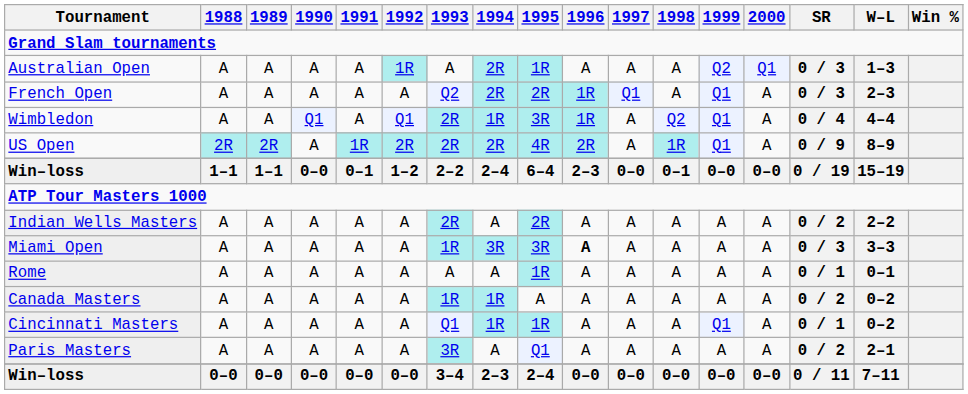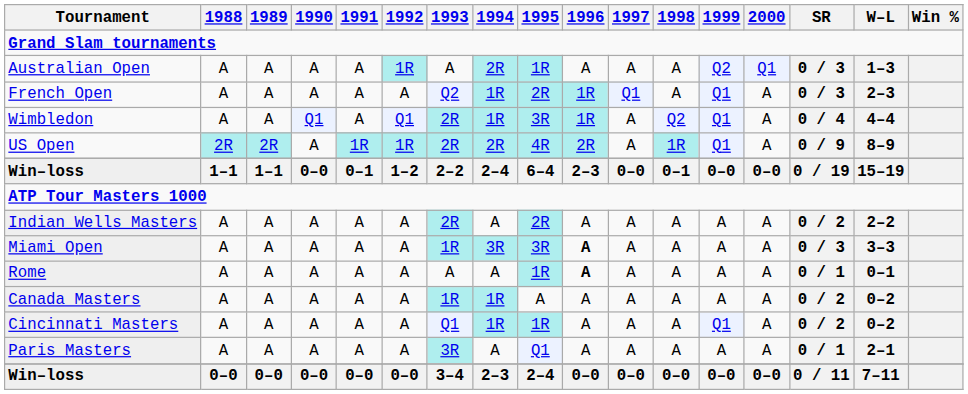French Open | 1994: 2R -> 1R
US Open | 1992: 2R -> 1R
Rome | 1996: normal -> bold
Cincinnati Masters | SR: 0 / 1 -> 0 / 2
Paris Masters | SR: 0 / 2 -> 0 / 1
